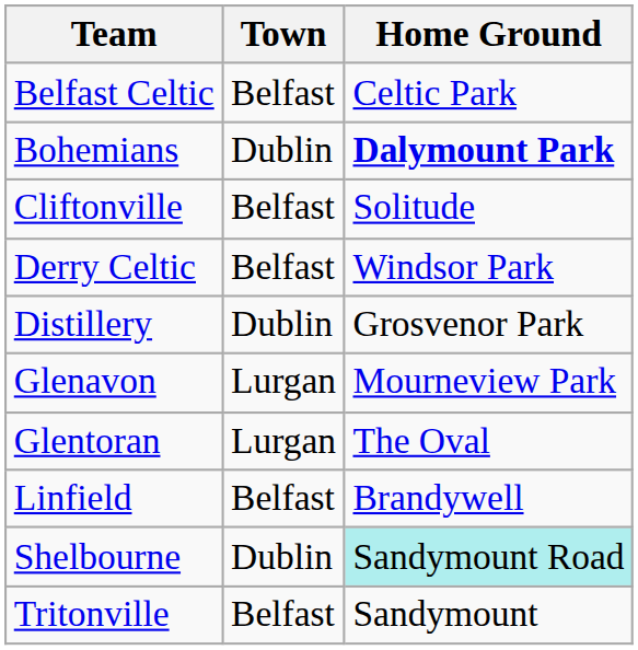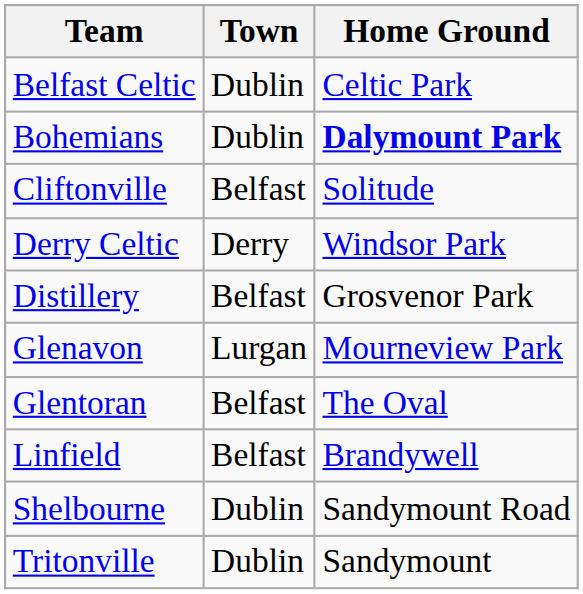Belfast Celtic | Town: Belfast -> Dublin
Derry Celtic | Town: Belfast -> Derry
Distillery | Town: Dublin -> Belfast
Glentoran | Town: Lurgan -> Belfast
Shelbourne | Home Ground: paleturquoise background -> no background
Tritonville | Town: Belfast -> Dublin
